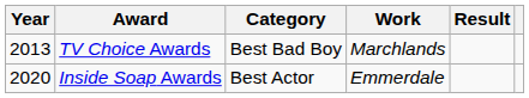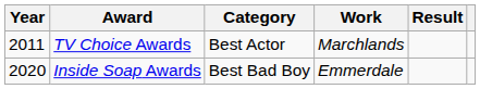TV Choice Awards | Year: 2013 -> 2011
TV Choice Awards | Category: Best Bad Boy -> Best Actor
Inside Soap Awards | Category: Best Actor -> Best Bad Boy
